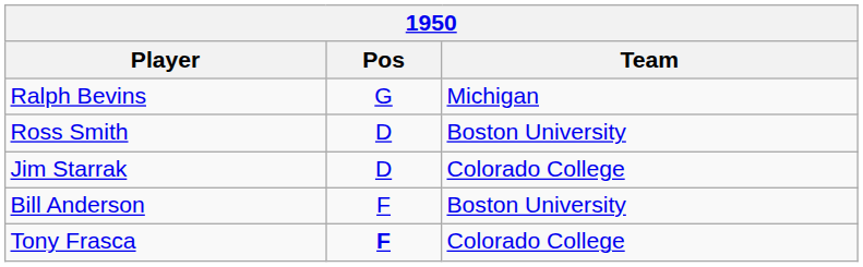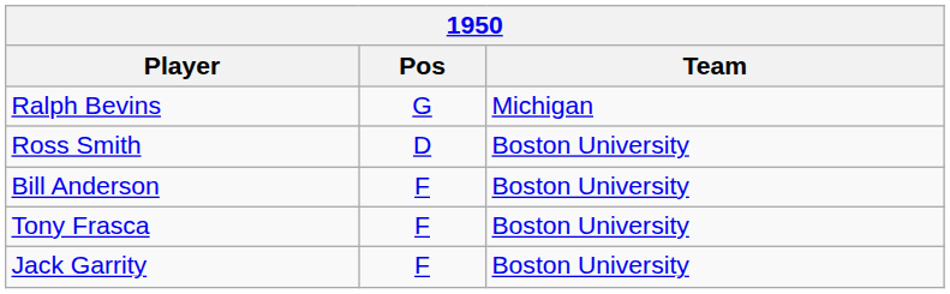- row: Jim Starrak | D | Colorado College
Tony Frasca | Pos: bold -> normal
Tony Frasca | Team: Colorado College -> Boston University
+ row: Jack Garrity | F | Boston University
